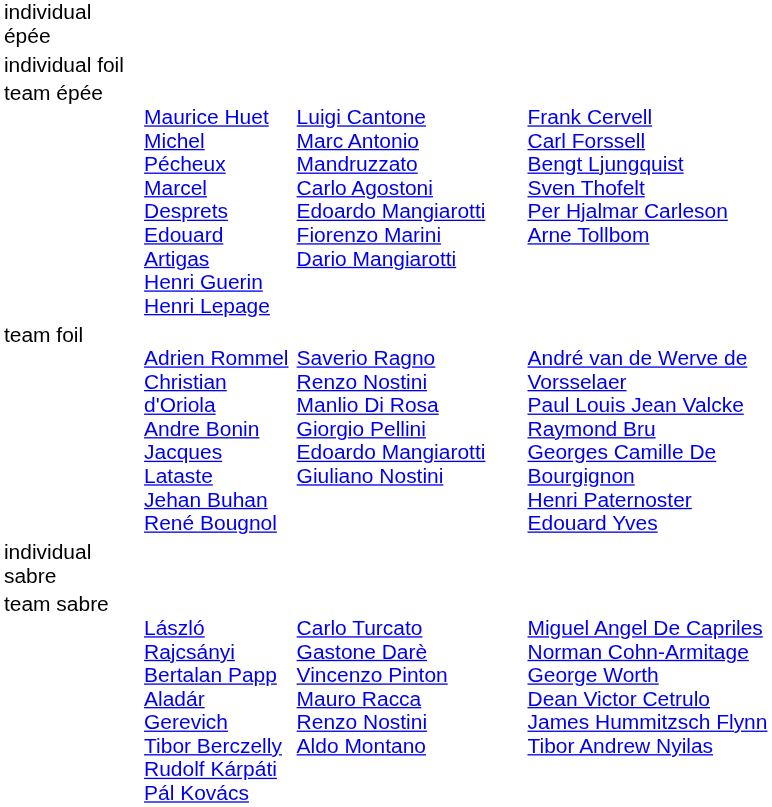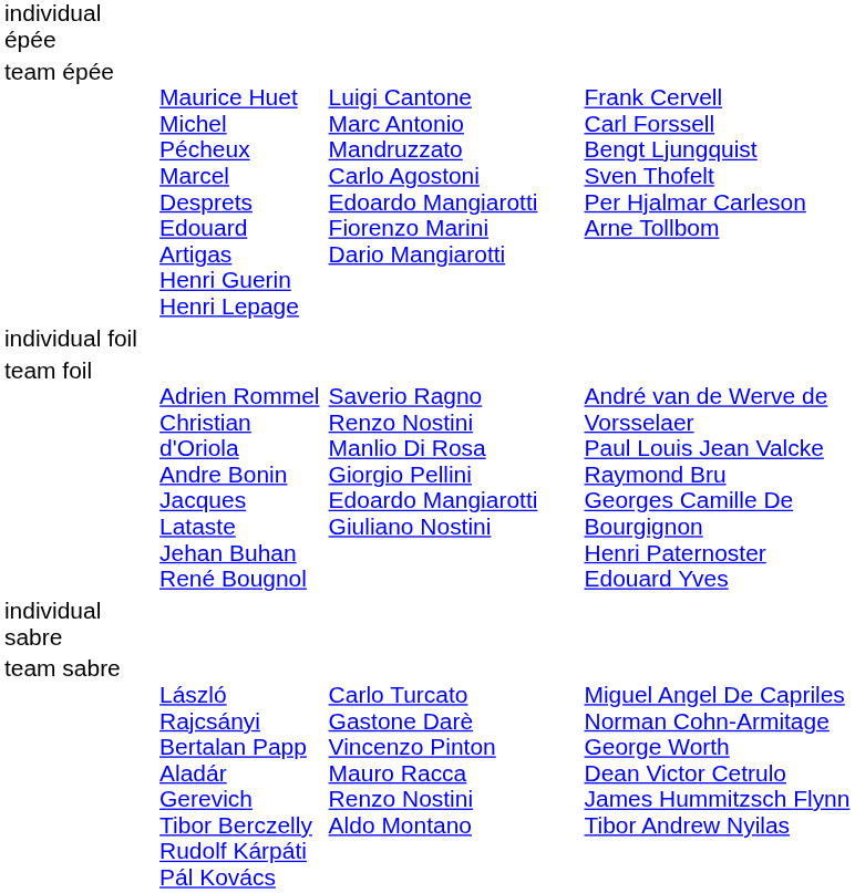rows swapped: team épée <-> individual foil
